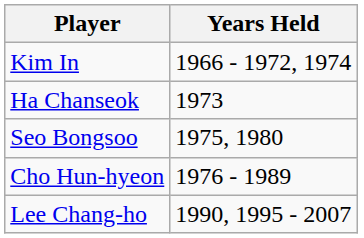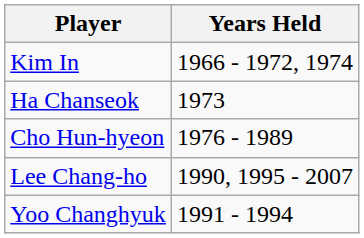- row: Seo Bongsoo | 1975, 1980
+ row: Yoo Changhyuk | 1991 - 1994
